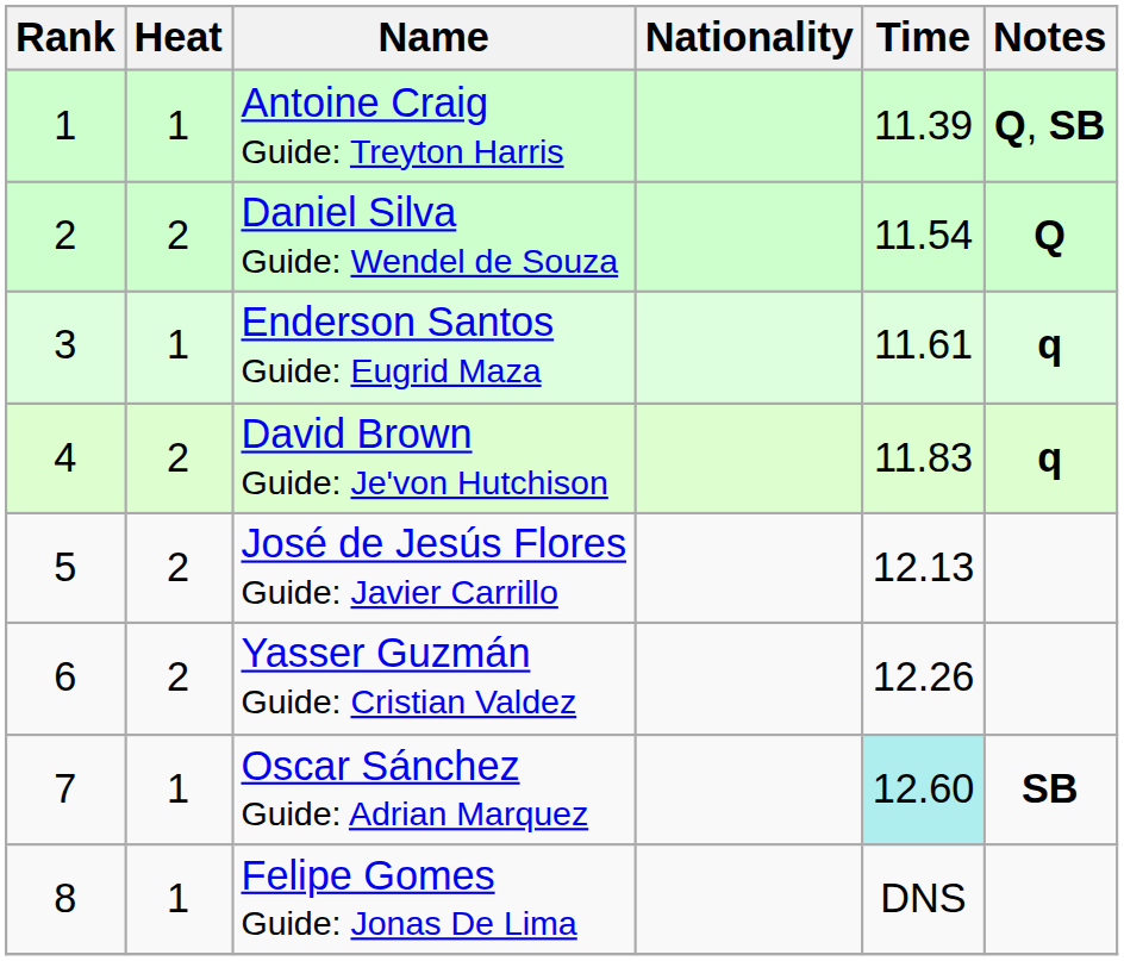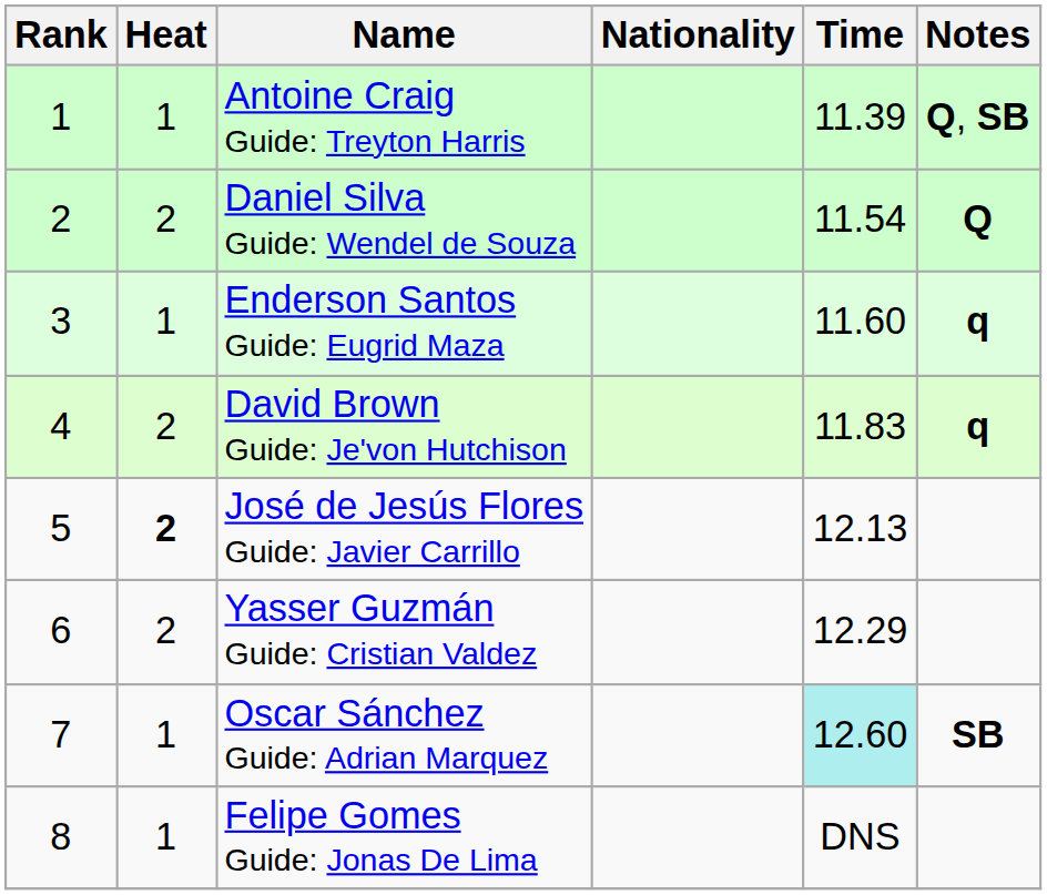Enderson Santos Guide: Eugrid Maza | Time: 11.61 -> 11.60
José de Jesús Flores Guide: Javier Carrillo | Heat: normal -> bold
Yasser Guzmán Guide: Cristian Valdez | Time: 12.26 -> 12.29
